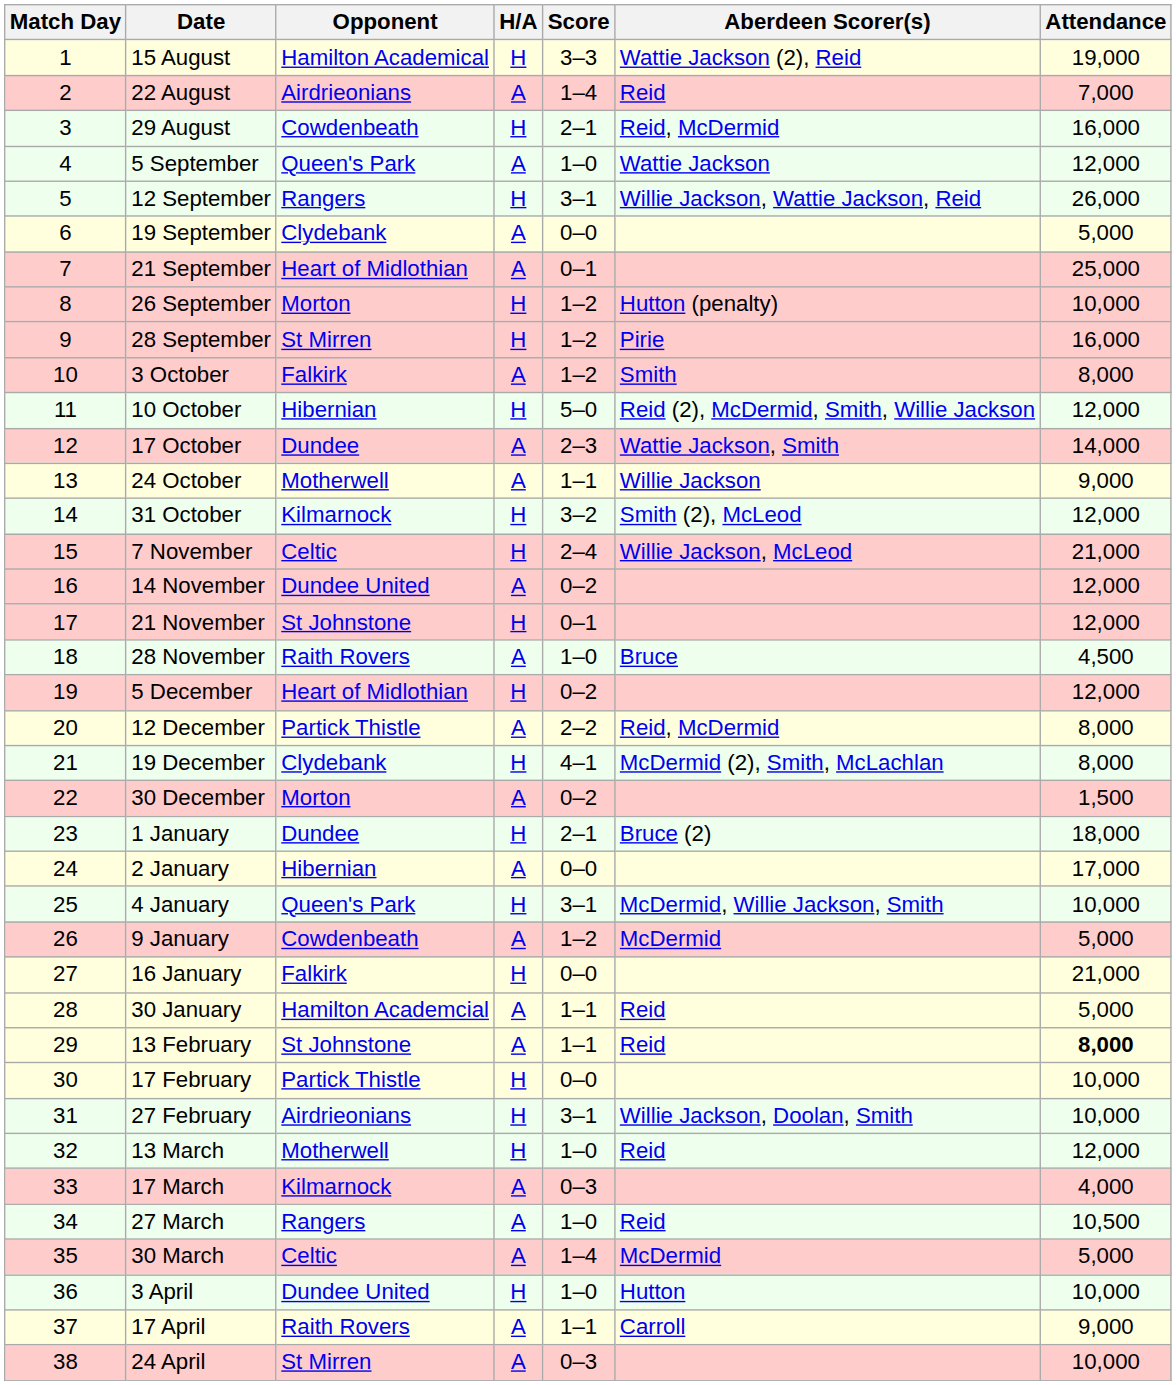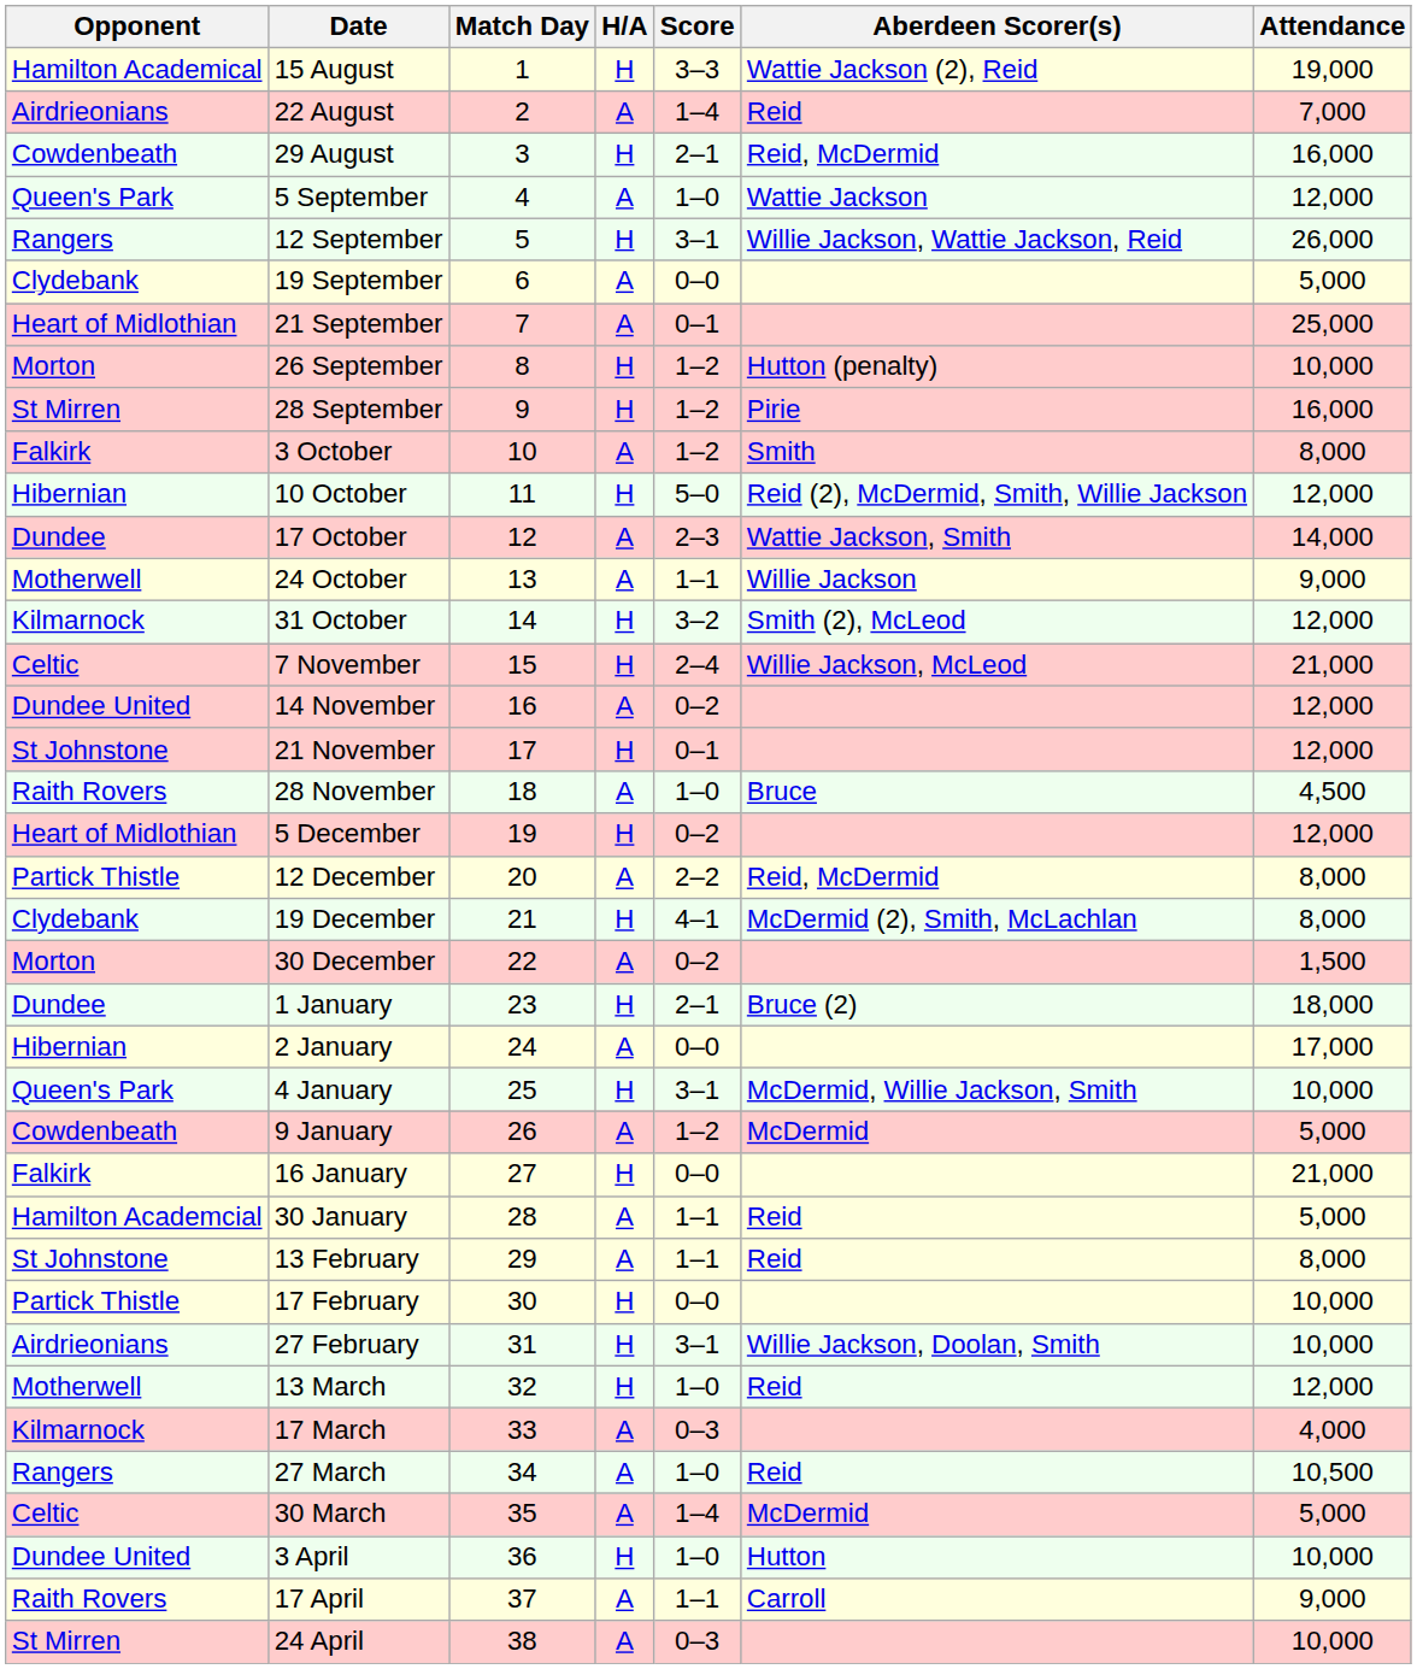columns swapped: Match Day <-> Opponent
13 February | Attendance: bold -> normal
